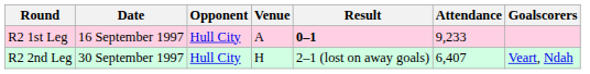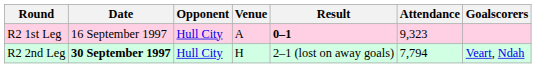R2 1st Leg | Attendance: 9,233 -> 9,323
R2 2nd Leg | Date: normal -> bold
R2 2nd Leg | Attendance: 6,407 -> 7,794
